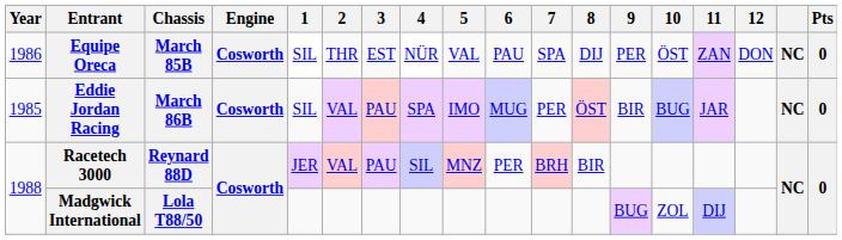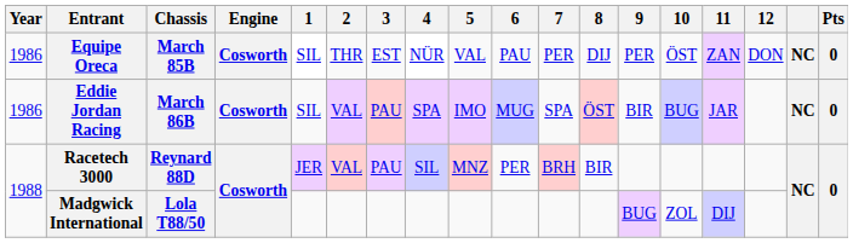Equipe Oreca | 7: SPA -> PER
Eddie Jordan Racing | Year: 1985 -> 1986
Eddie Jordan Racing | 7: PER -> SPA
